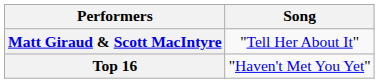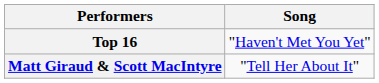rows swapped: Top 16 <-> Matt Giraud & Scott MacIntyre
